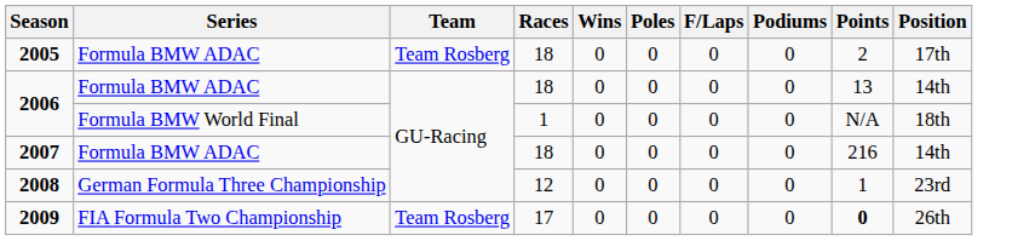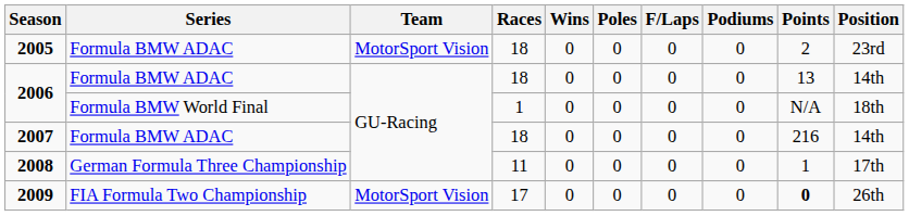2005 | Team: Team Rosberg -> MotorSport Vision
2005 | Position: 17th -> 23rd
2008 | Races: 12 -> 11
2008 | Position: 23rd -> 17th
2009 | Team: Team Rosberg -> MotorSport Vision
